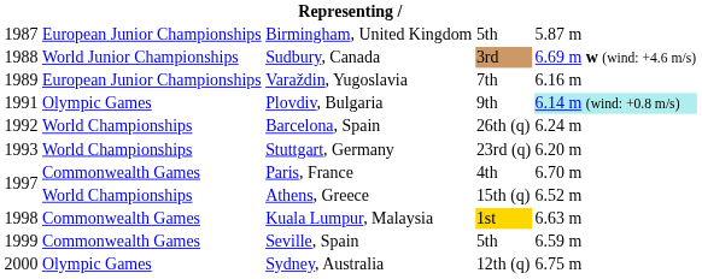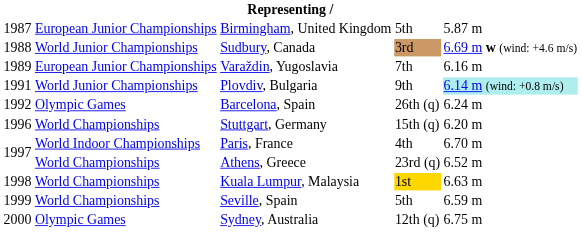Plovdiv, Bulgaria | column 2: Olympic Games -> World Junior Championships
Barcelona, Spain | column 2: World Championships -> Olympic Games
Stuttgart, Germany | column 1: 1993 -> 1996
Stuttgart, Germany | column 4: 23rd (q) -> 15th (q)
Paris, France | column 2: Commonwealth Games -> World Indoor Championships
Athens, Greece | column 4: 15th (q) -> 23rd (q)
Kuala Lumpur, Malaysia | column 2: Commonwealth Games -> World Championships
Seville, Spain | column 2: Commonwealth Games -> World Championships
